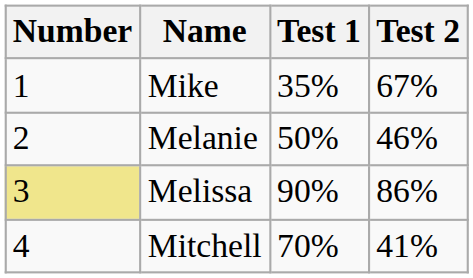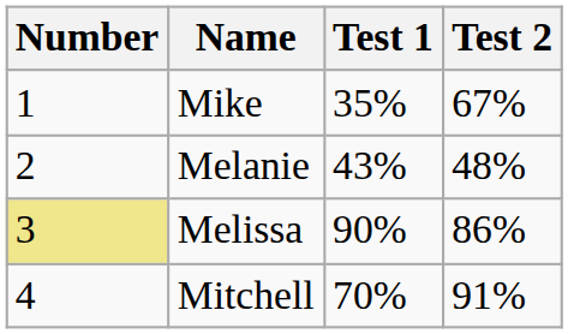Melanie | Test 1: 50% -> 43%
Melanie | Test 2: 46% -> 48%
Mitchell | Test 2: 41% -> 91%
